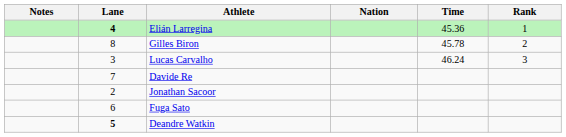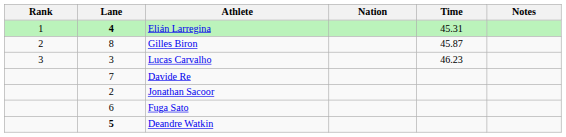columns swapped: Rank <-> Notes
Elián Larregina | Time: 45.36 -> 45.31
Gilles Biron | Time: 45.78 -> 45.87
Lucas Carvalho | Time: 46.24 -> 46.23
